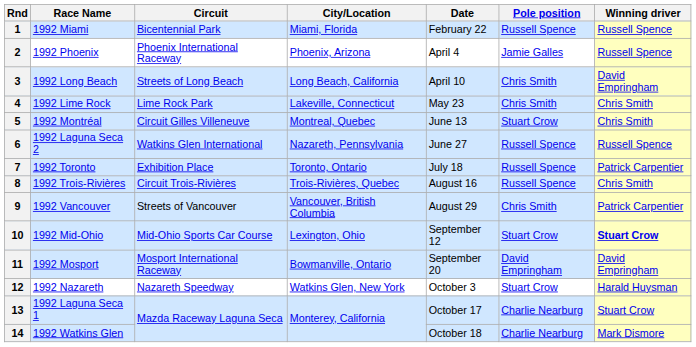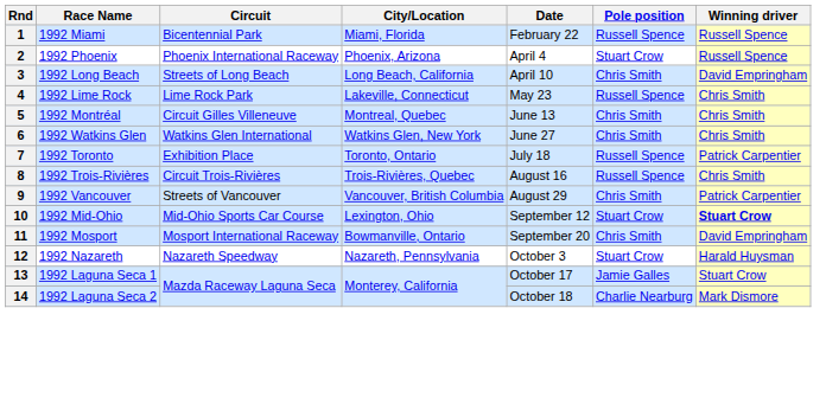2 | Pole position: Jamie Galles -> Stuart Crow
4 | Pole position: Chris Smith -> Russell Spence
5 | Pole position: Stuart Crow -> Chris Smith
6 | Race Name: 1992 Laguna Seca 2 -> 1992 Watkins Glen
6 | City/Location: Nazareth, Pennsylvania -> Watkins Glen, New York
6 | Pole position: Russell Spence -> Chris Smith
6 | Winning driver: Russell Spence -> Chris Smith
11 | Pole position: David Empringham -> Chris Smith
12 | City/Location: Watkins Glen, New York -> Nazareth, Pennsylvania
13 | Pole position: Charlie Nearburg -> Jamie Galles
14 | Race Name: 1992 Watkins Glen -> 1992 Laguna Seca 2
